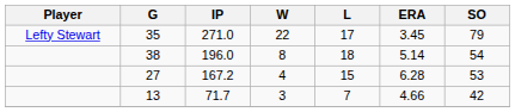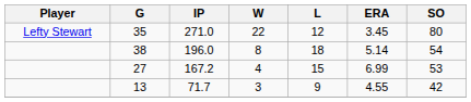35 | L: 17 -> 12
35 | SO: 79 -> 80
27 | ERA: 6.28 -> 6.99
13 | L: 7 -> 9
13 | ERA: 4.66 -> 4.55
